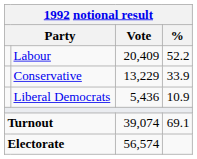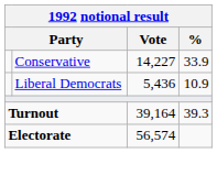- row: Labour | 20,409 | 52.2
Conservative | Vote: 13,229 -> 14,227
Turnout | Vote: 39,074 -> 39,164
Turnout | %: 69.1 -> 39.3
